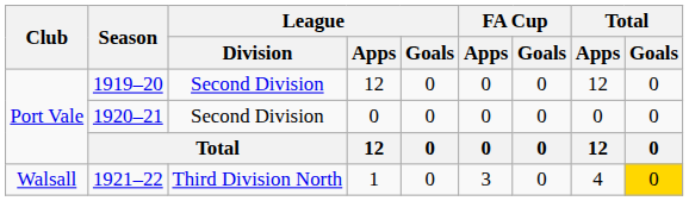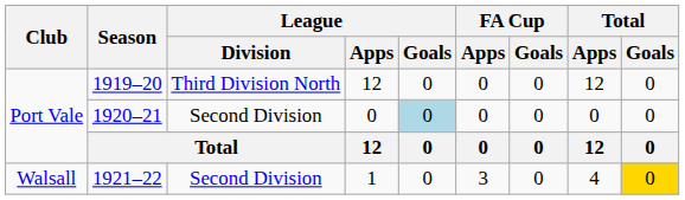1919–20 | League / Division: Second Division -> Third Division North
1920–21 | League / Goals: no background -> lightblue background
1921–22 | League / Division: Third Division North -> Second Division
